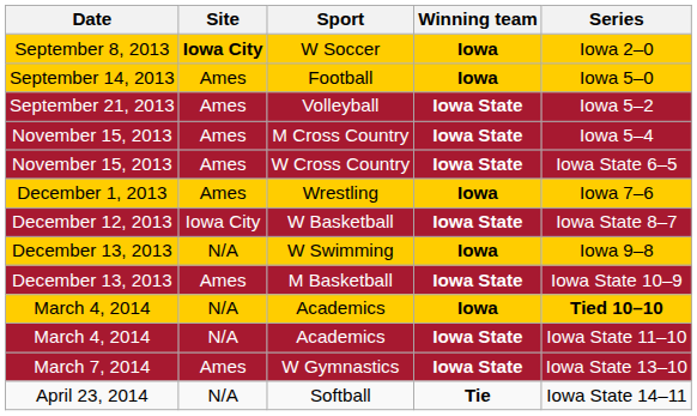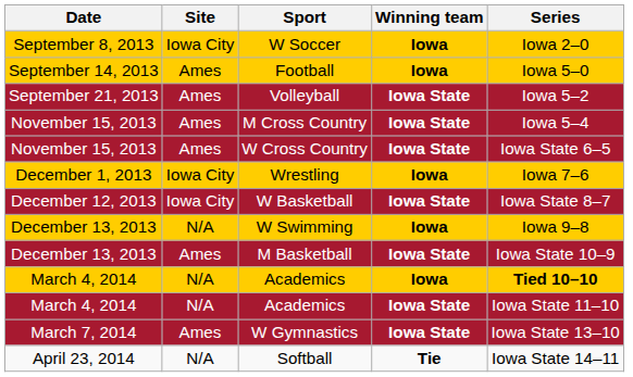W Soccer | Site: bold -> normal
Wrestling | Site: Ames -> Iowa City
